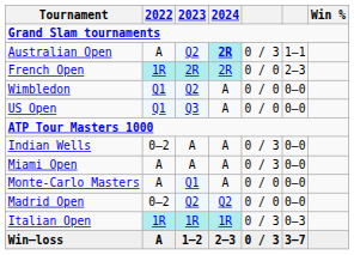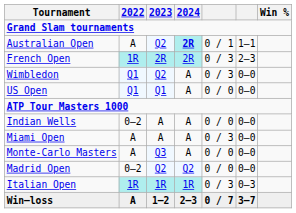Australian Open | column 5: 0 / 3 -> 0 / 1
French Open | column 5: 0 / 0 -> 0 / 3
Wimbledon | column 5: 0 / 0 -> 0 / 3
US Open | 2023: Q3 -> Q1
Indian Wells | column 5: 0 / 3 -> 0 / 0
Monte-Carlo Masters | 2023: Q1 -> Q3
Win–loss | column 5: 0 / 3 -> 0 / 7
